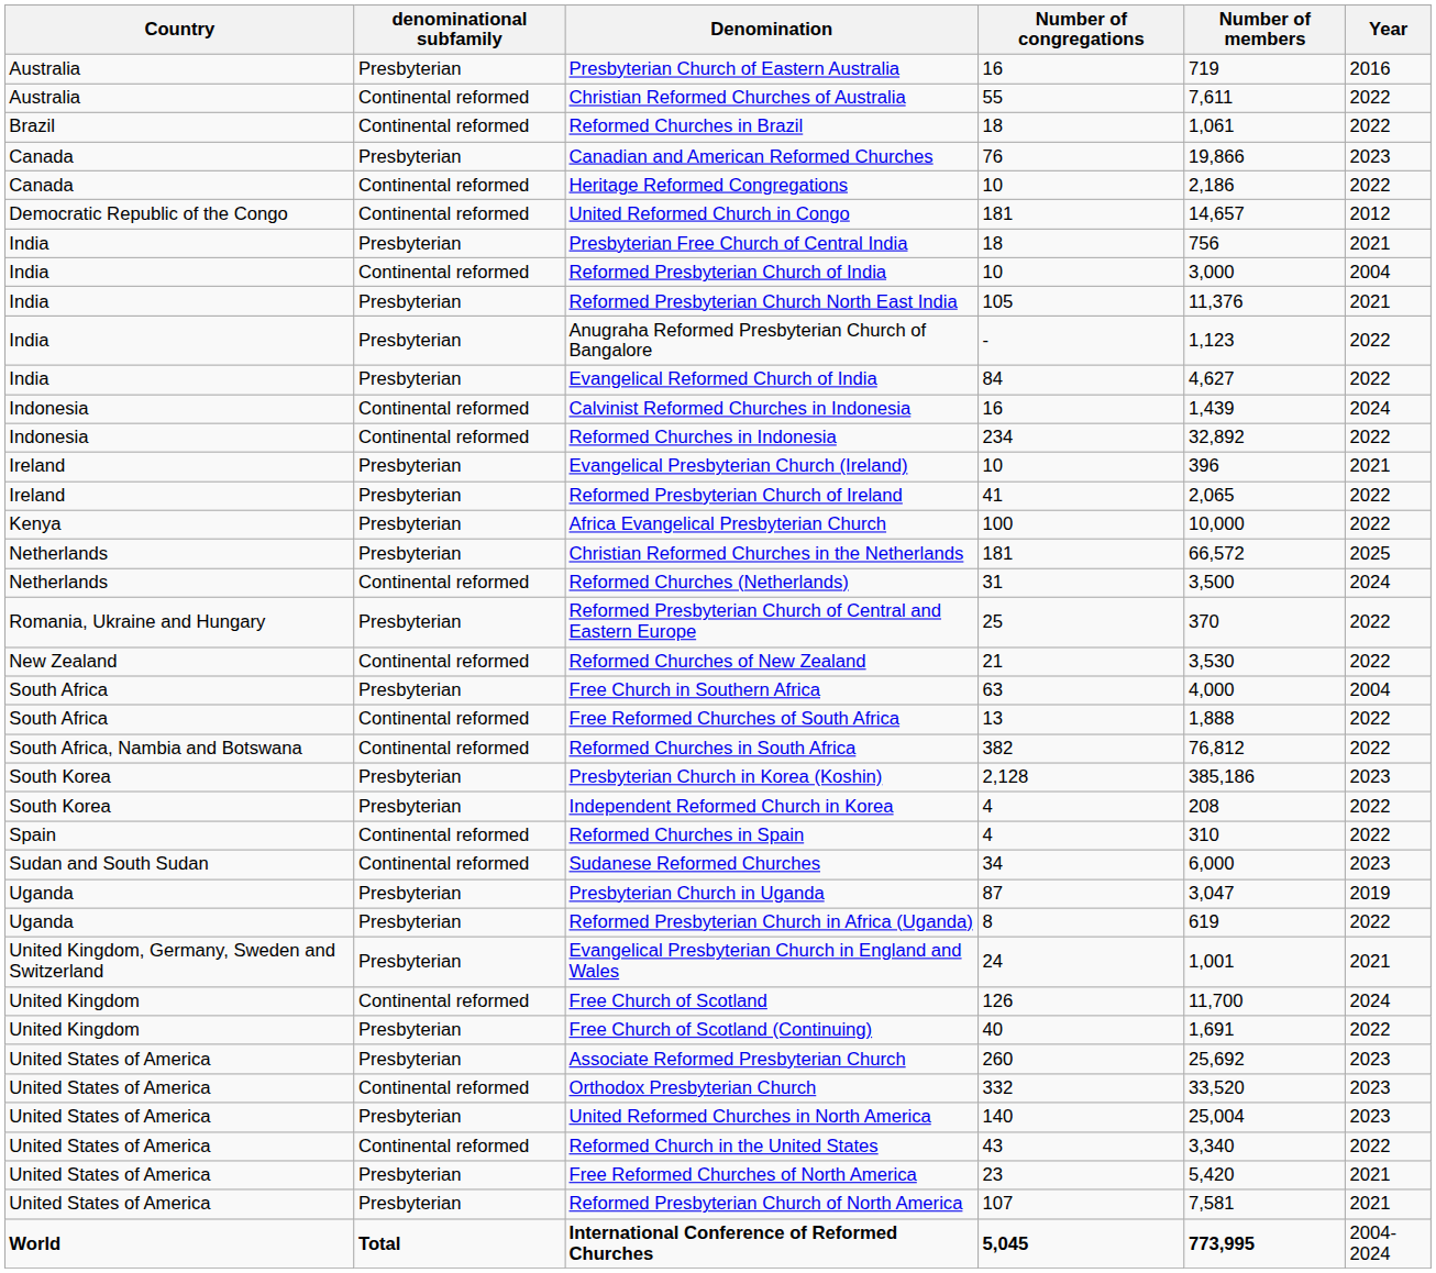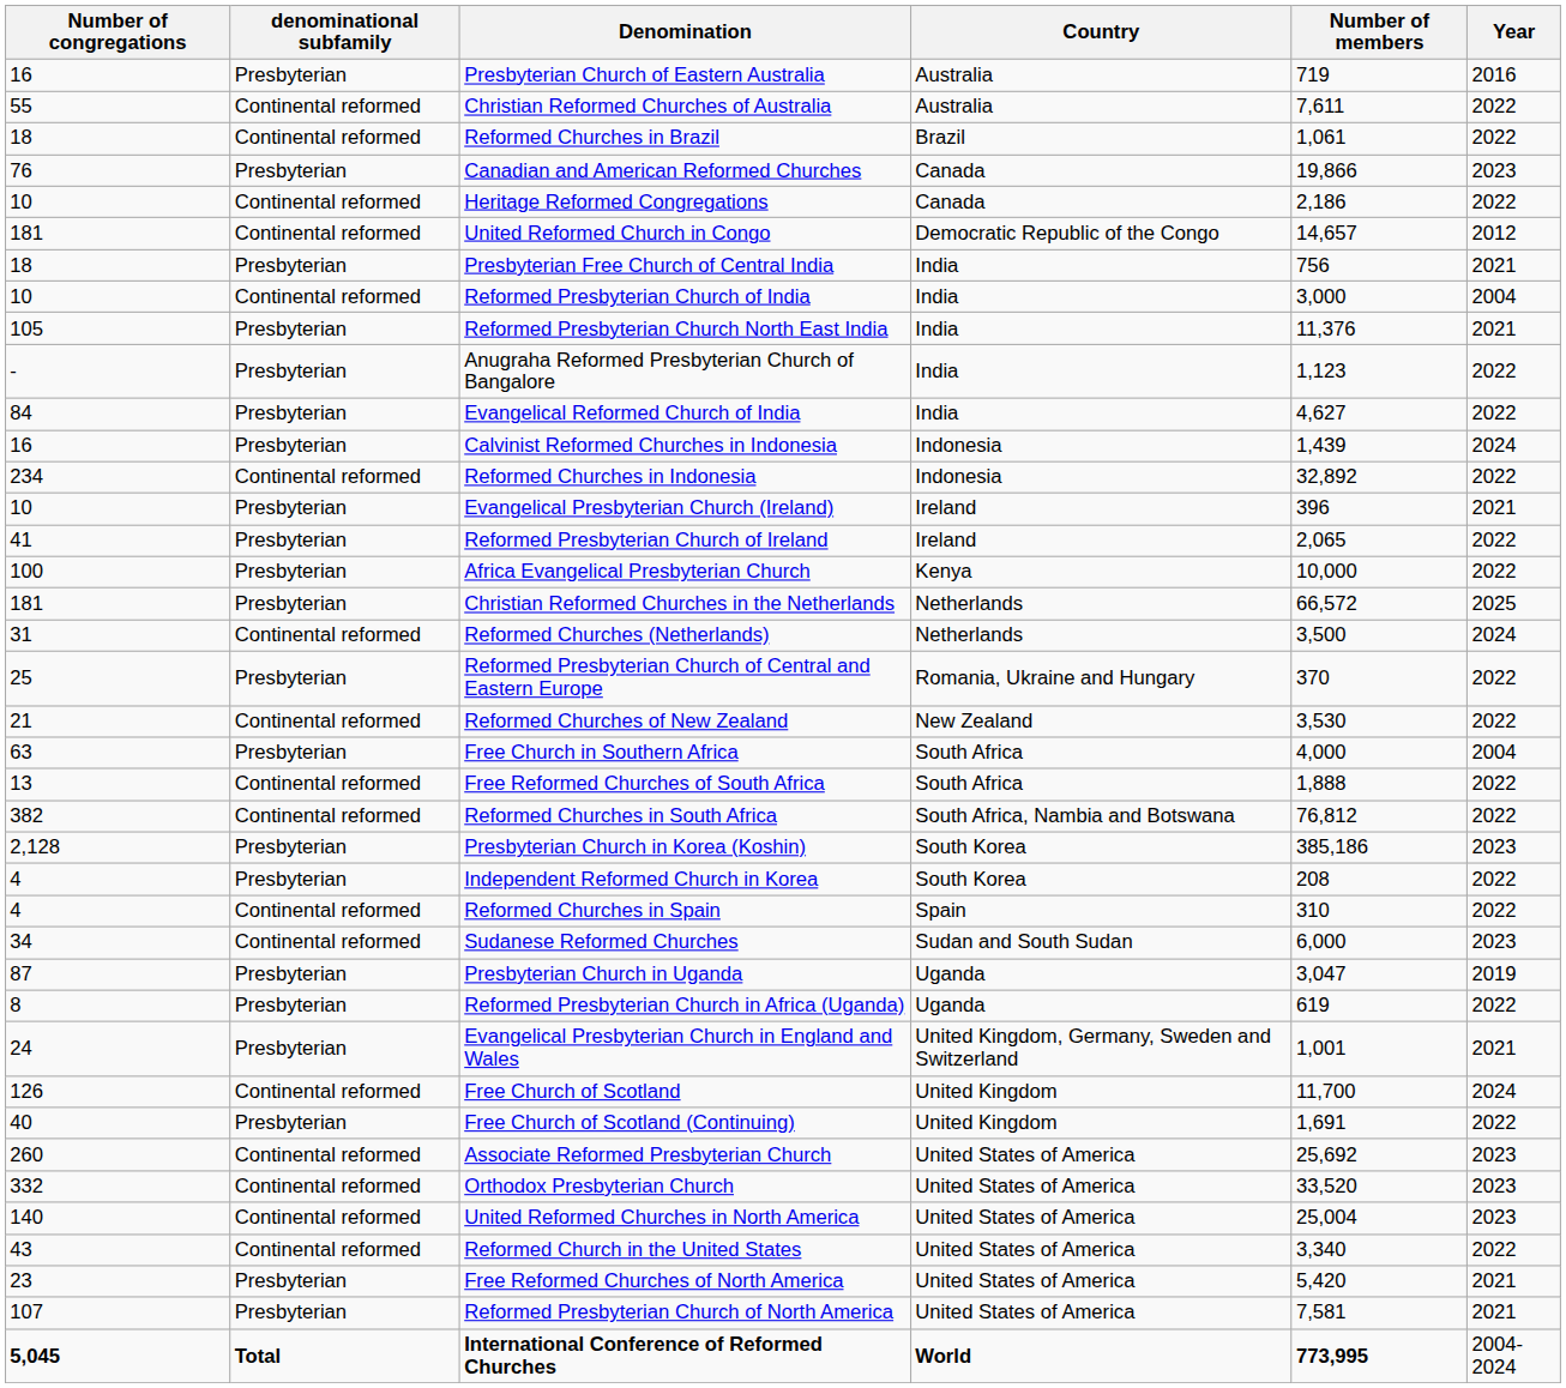columns swapped: Country <-> Number of congregations
Calvinist Reformed Churches in Indonesia | denominational subfamily: Continental reformed -> Presbyterian
Associate Reformed Presbyterian Church | denominational subfamily: Presbyterian -> Continental reformed
United Reformed Churches in North America | denominational subfamily: Presbyterian -> Continental reformed
